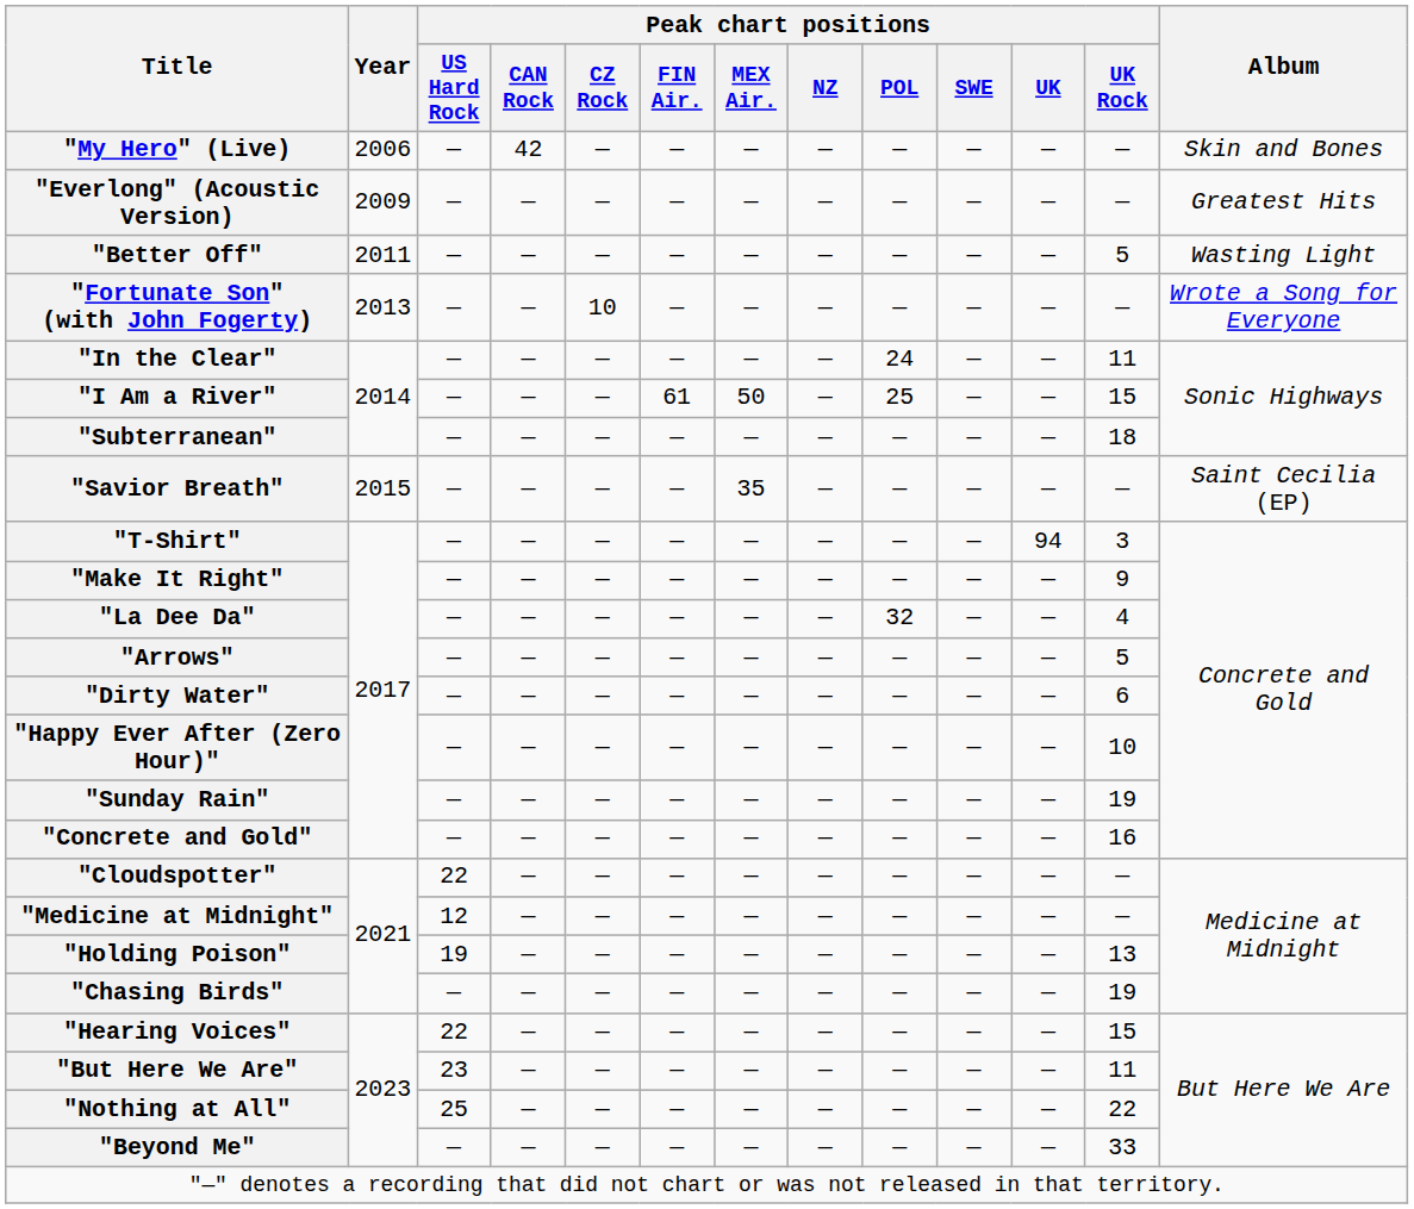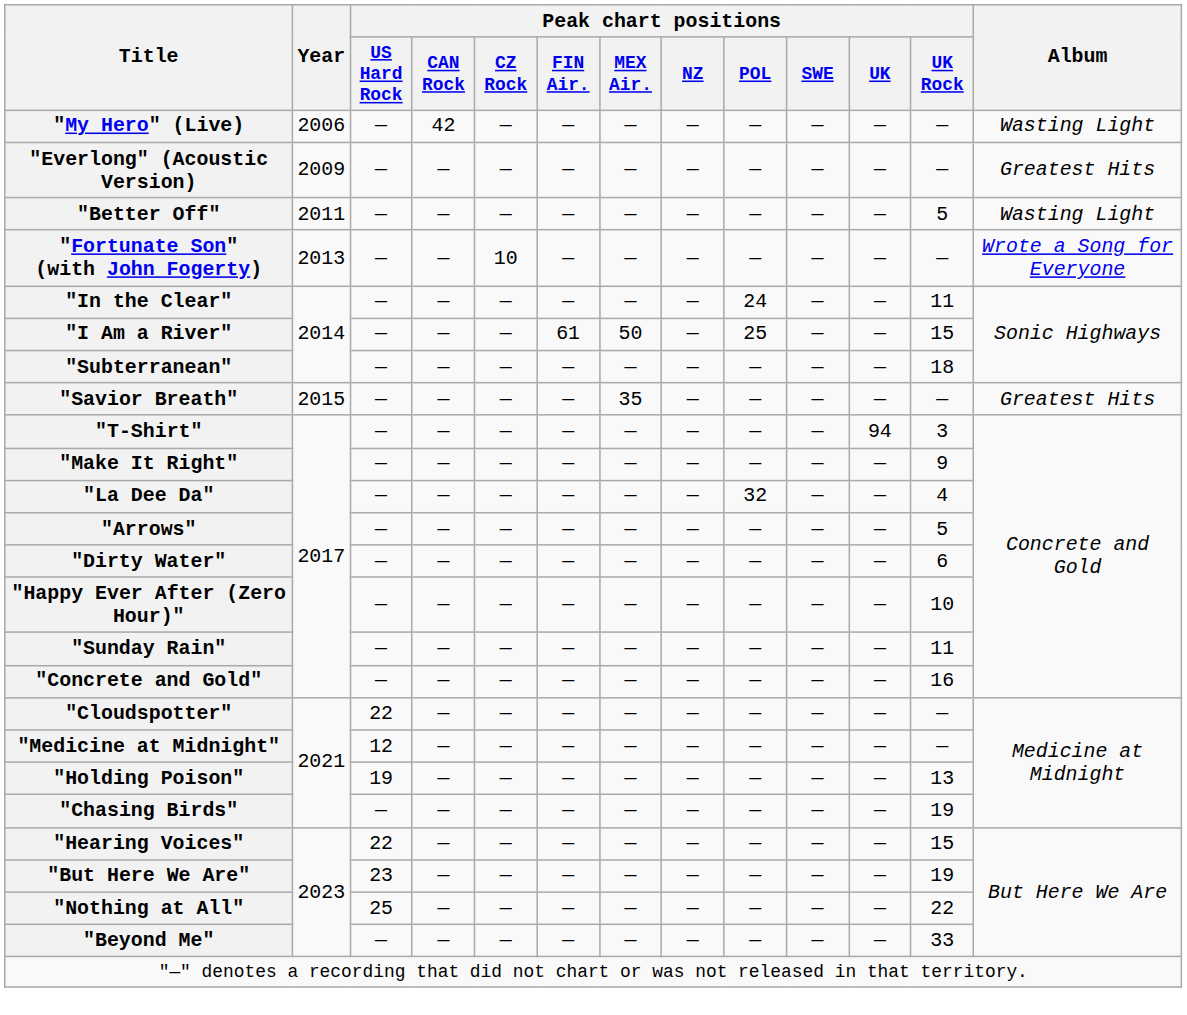"My Hero" (Live) | Album: Skin and Bones -> Wasting Light
"Savior Breath" | Album: Saint Cecilia (EP) -> Greatest Hits
"Sunday Rain" | Peak chart positions / UK Rock: 19 -> 11
"But Here We Are" | Peak chart positions / UK Rock: 11 -> 19
